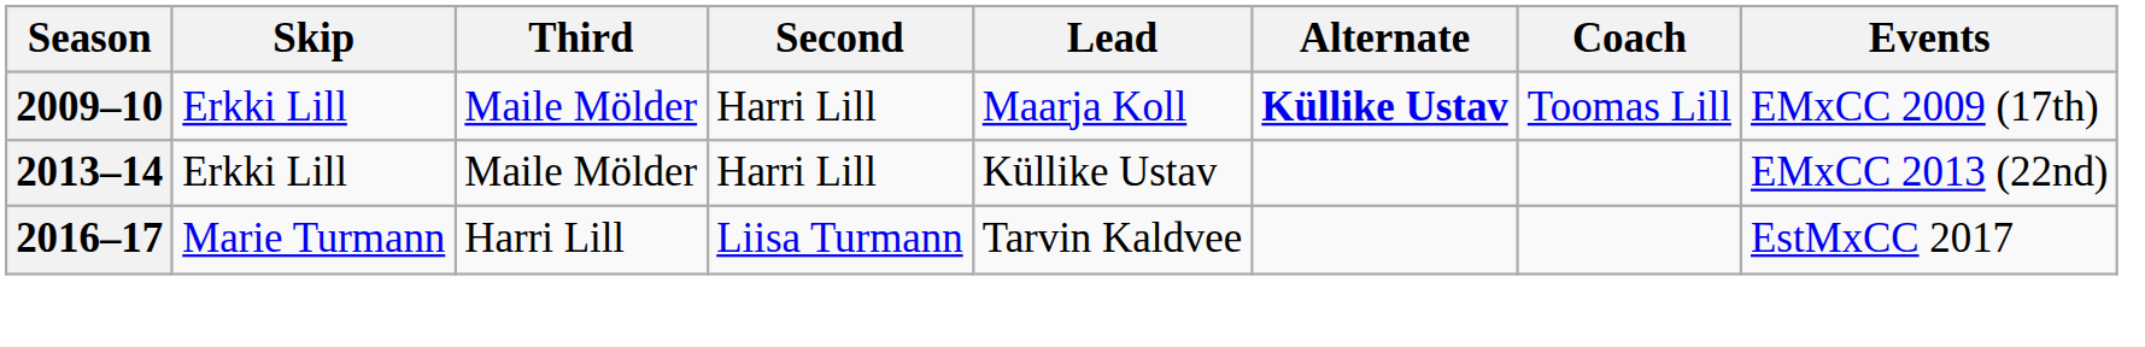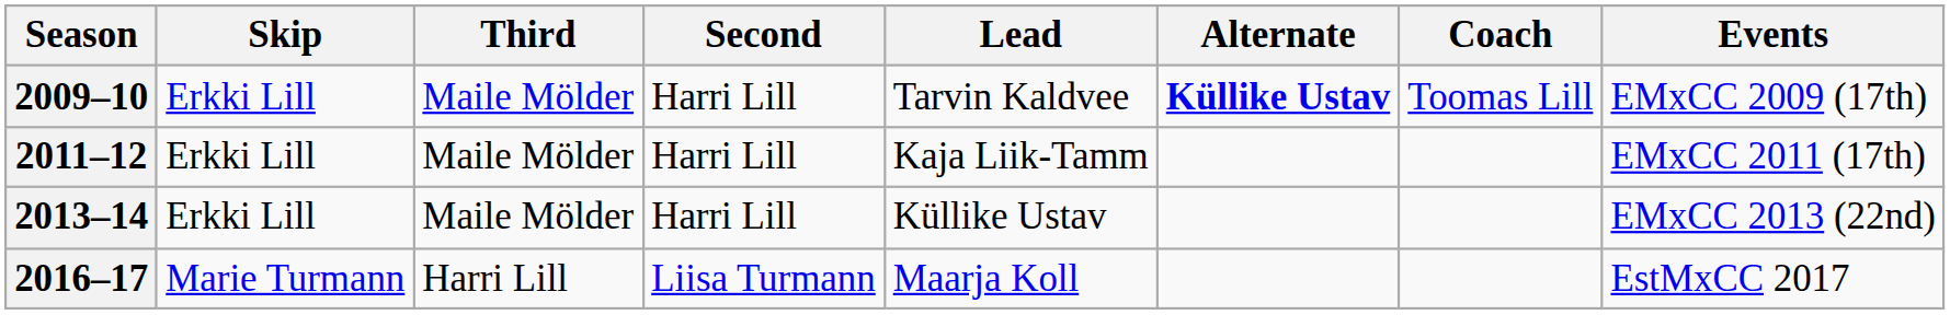2009–10 | Lead: Maarja Koll -> Tarvin Kaldvee
+ row: 2011–12 | Erkki Lill | Maile Mölder | Harri Lill | Kaja Liik-Tamm | EMxCC 2011 (17th)
2016–17 | Lead: Tarvin Kaldvee -> Maarja Koll
